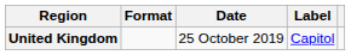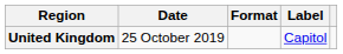columns swapped: Date <-> Format
